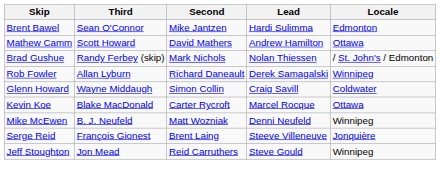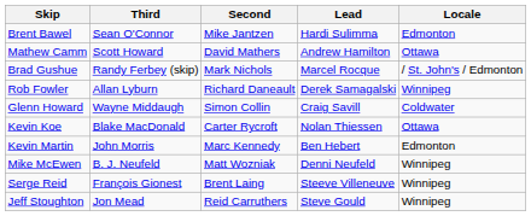Brad Gushue | Lead: Nolan Thiessen -> Marcel Rocque
Kevin Koe | Lead: Marcel Rocque -> Nolan Thiessen
+ row: Kevin Martin | John Morris | Marc Kennedy | Ben Hebert | Edmonton
Serge Reid | Locale: Jonquière -> Winnipeg
